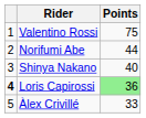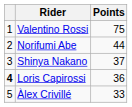Shinya Nakano | Points: 40 -> 37
Loris Capirossi | Points: lightgreen background -> no background
